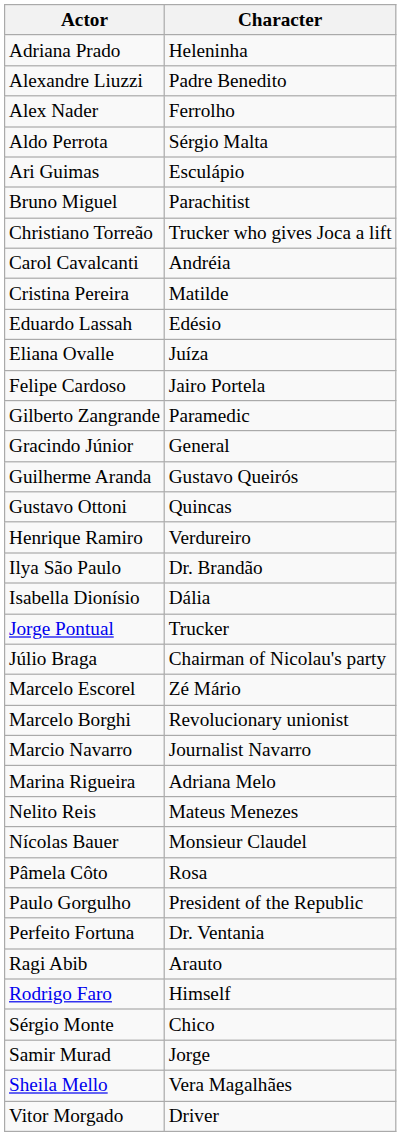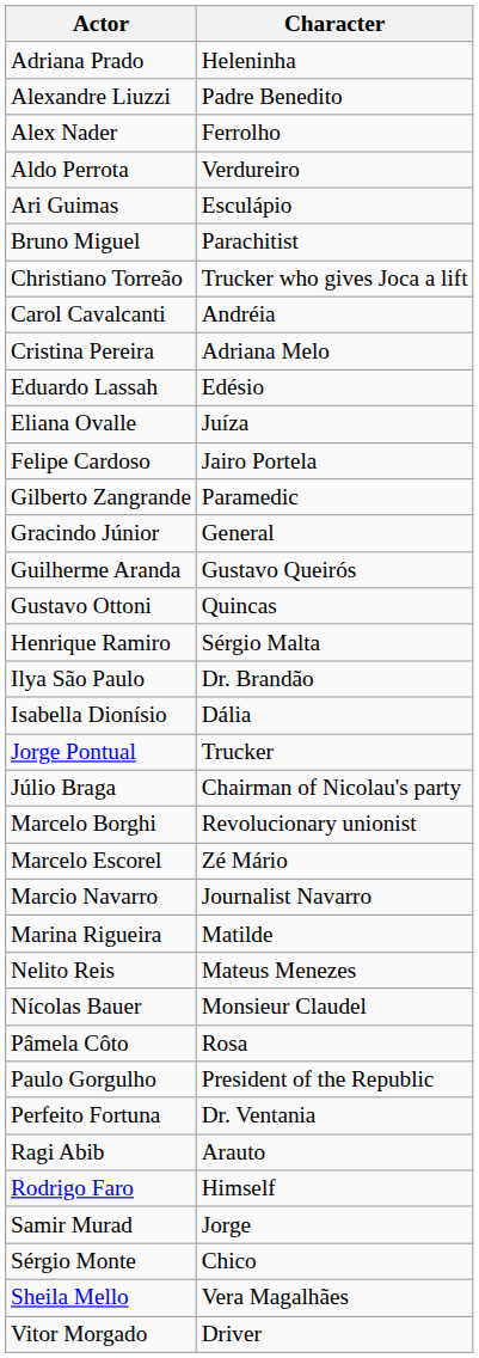Aldo Perrota | Character: Sérgio Malta -> Verdureiro
Cristina Pereira | Character: Matilde -> Adriana Melo
Henrique Ramiro | Character: Verdureiro -> Sérgio Malta
rows swapped: Marcelo Borghi <-> Marcelo Escorel
Marina Rigueira | Character: Adriana Melo -> Matilde
rows swapped: Samir Murad <-> Sérgio Monte
